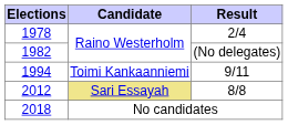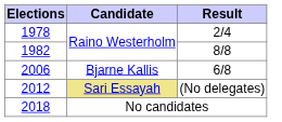1982 | Result: (No delegates) -> 8/8
- row: 1994 | Toimi Kankaanniemi | 9/11
+ row: 2006 | Bjarne Kallis | 6/8
2012 | Result: 8/8 -> (No delegates)
